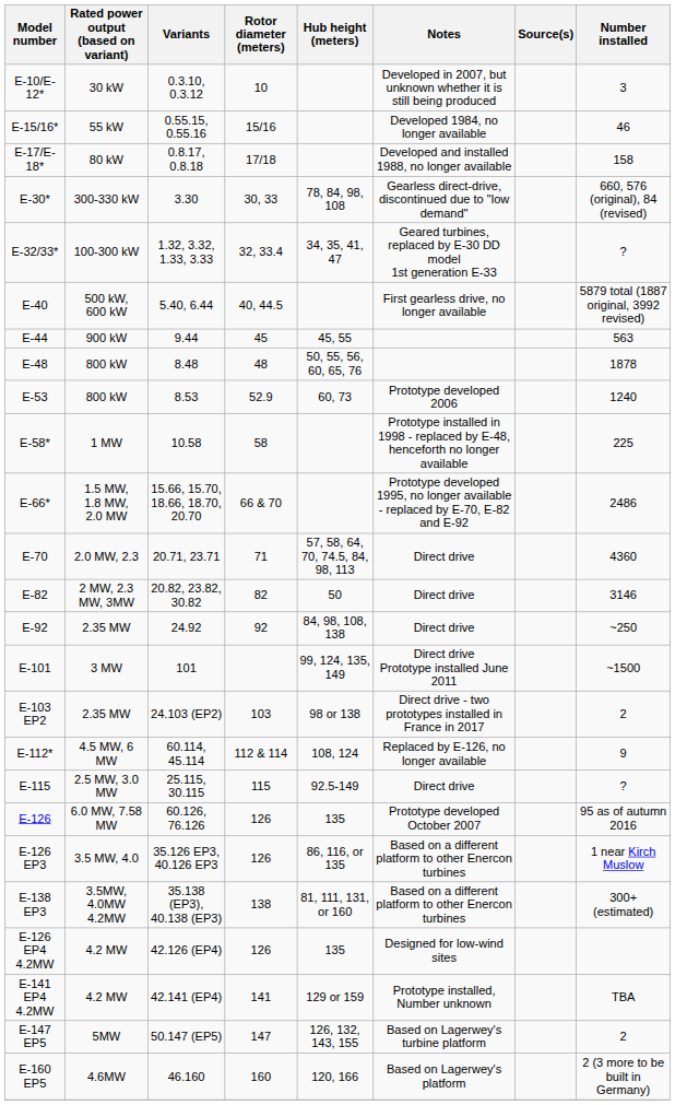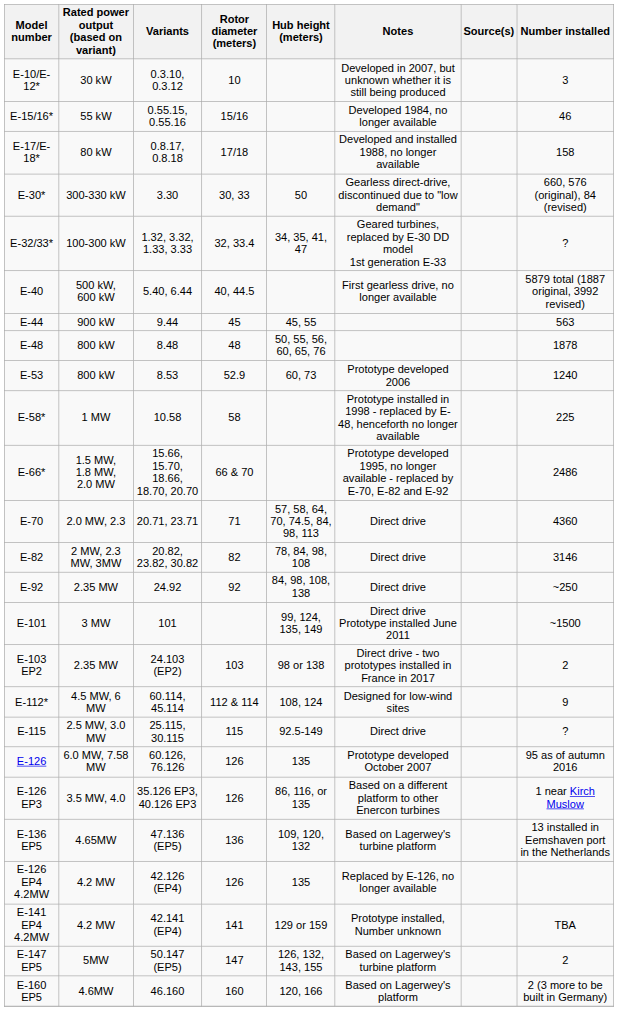E-30* | Hub height (meters): 78, 84, 98, 108 -> 50
E-82 | Hub height (meters): 50 -> 78, 84, 98, 108
E-112* | Notes: Replaced by E-126, no longer available -> Designed for low-wind sites
+ row: E-136 EP5 | 4.65MW | 47.136 (EP5) | 136 | 109, 120, 132 | Based on Lagerwey's turbine platform | 13 installed in Eemshaven port in the Netherlands
- row: E-138 EP3 | 3.5MW, 4.0MW 4.2MW | 35.138 (EP3), 40.138 (EP3) | 138 | 81, 111, 131, or 160 | Based on a different platform to other Enercon turbines | 300+ (estimated)
E-126 EP4 4.2MW | Notes: Designed for low-wind sites -> Replaced by E-126, no longer available
